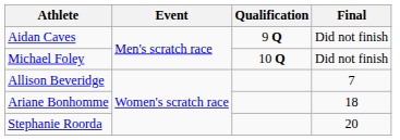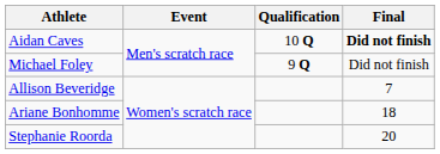Aidan Caves | Qualification: 9 Q -> 10 Q
Aidan Caves | Final: normal -> bold
Michael Foley | Qualification: 10 Q -> 9 Q
